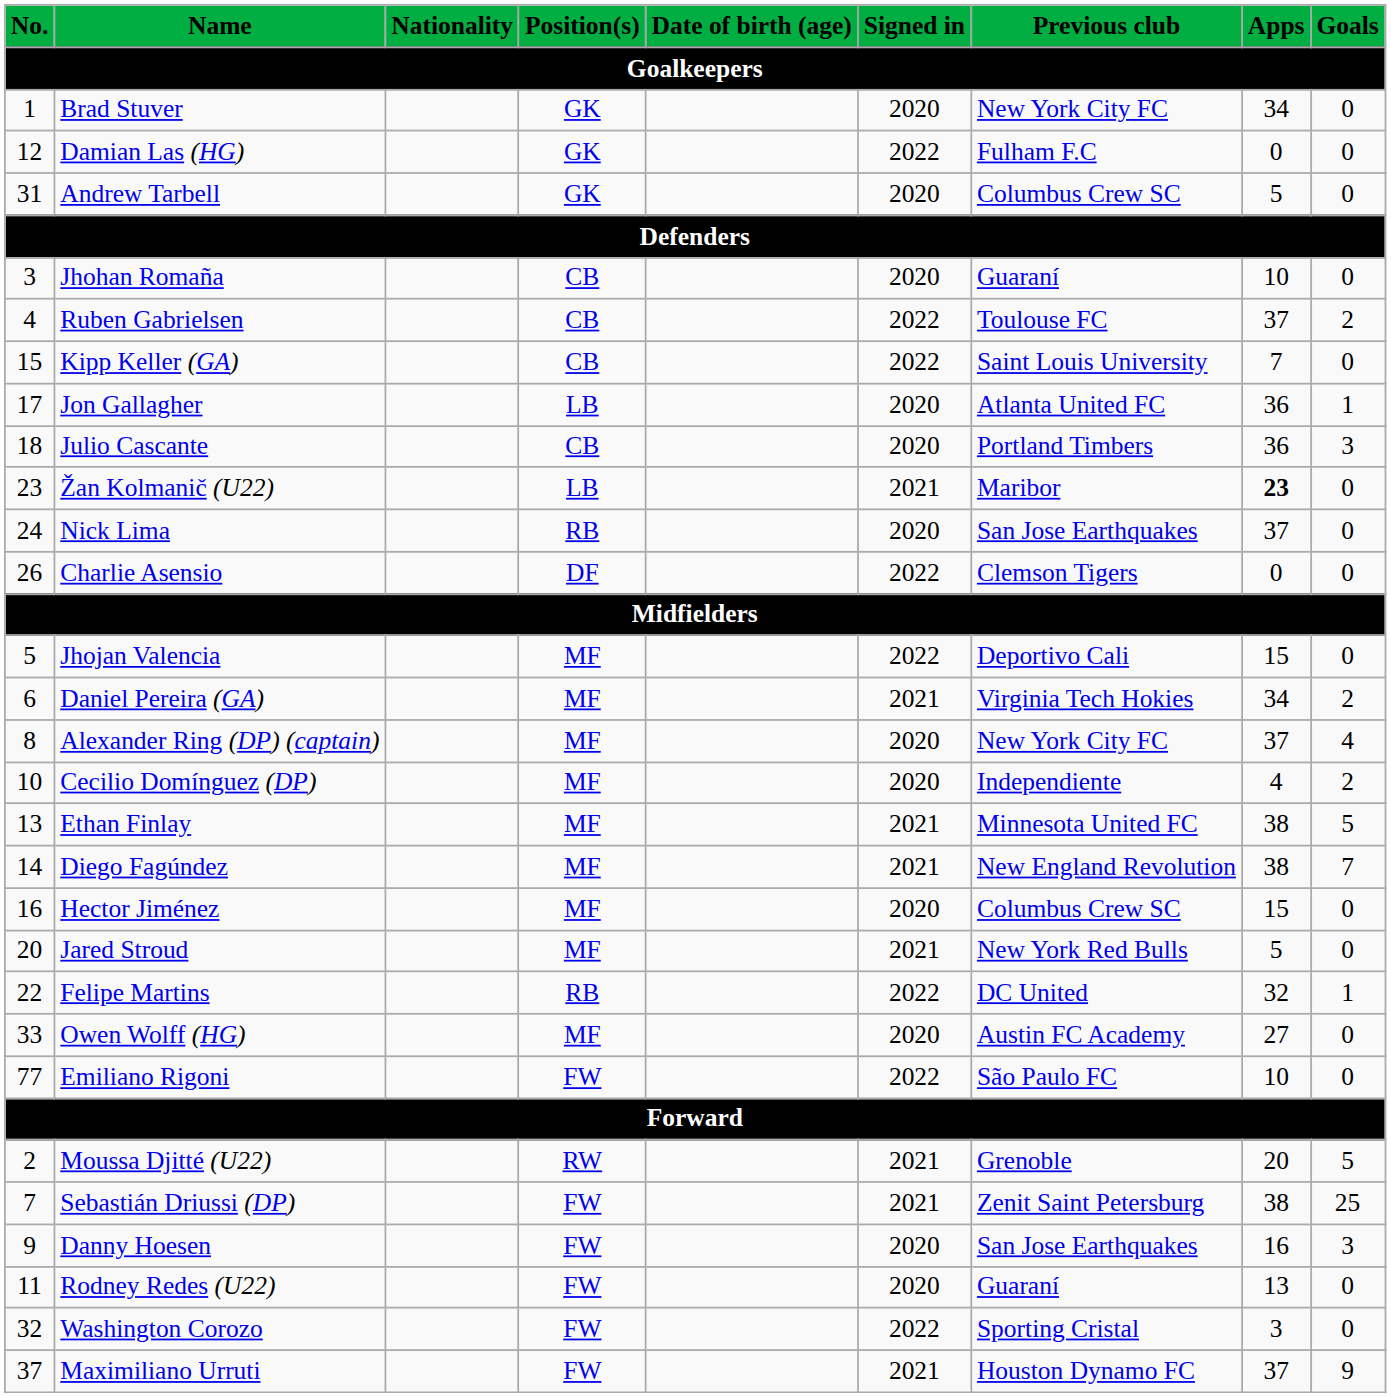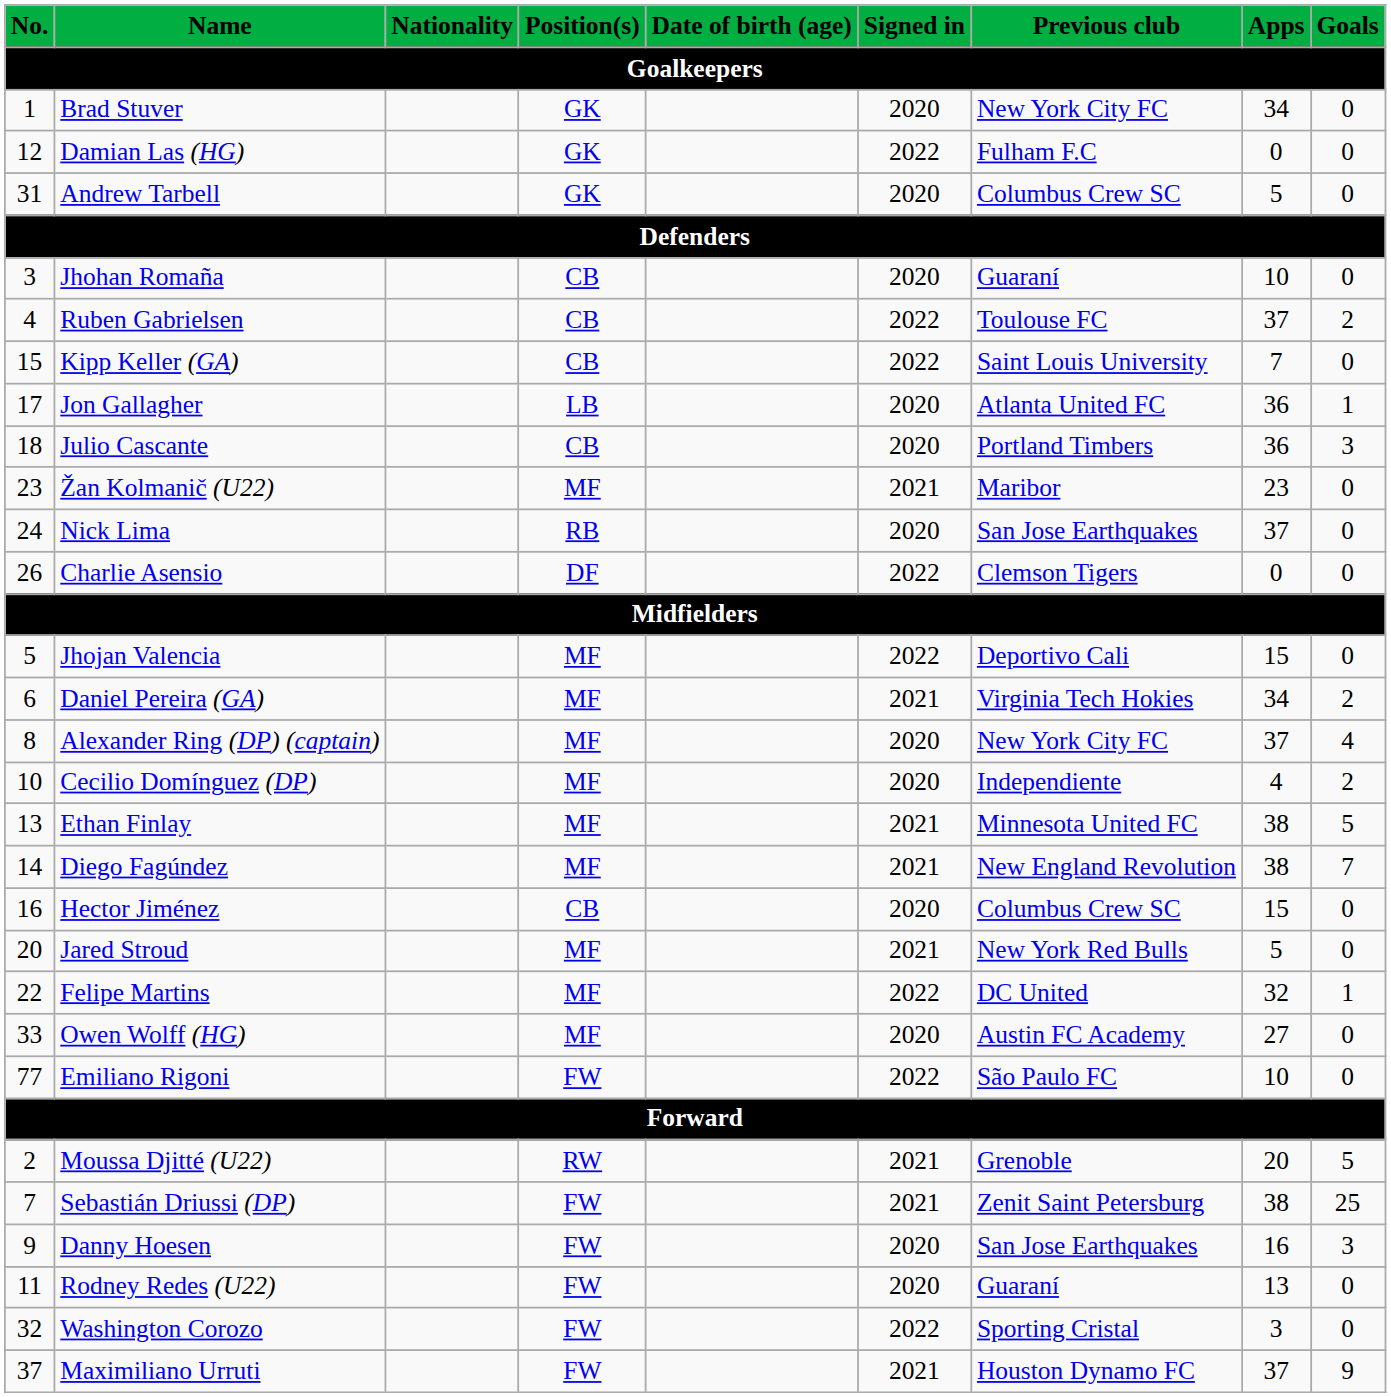Žan Kolmanič (U22) | Position(s): LB -> MF
Žan Kolmanič (U22) | Apps: bold -> normal
Hector Jiménez | Position(s): MF -> CB
Felipe Martins | Position(s): RB -> MF
